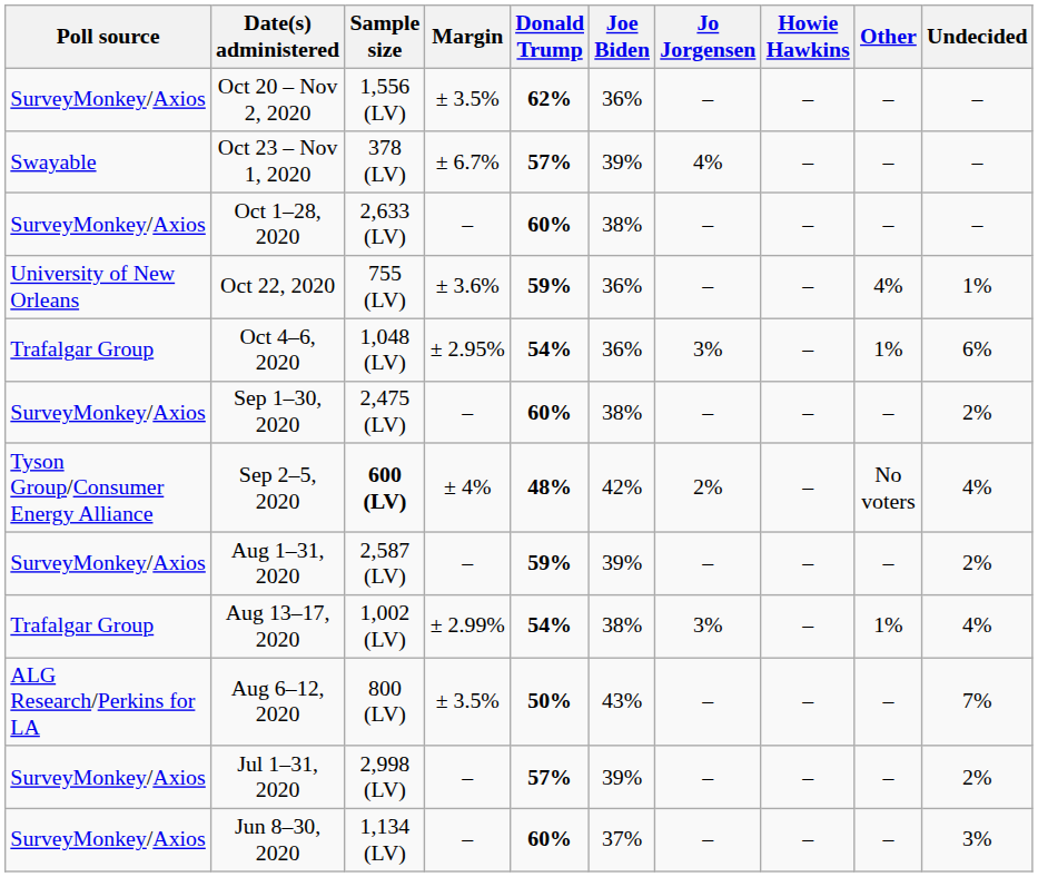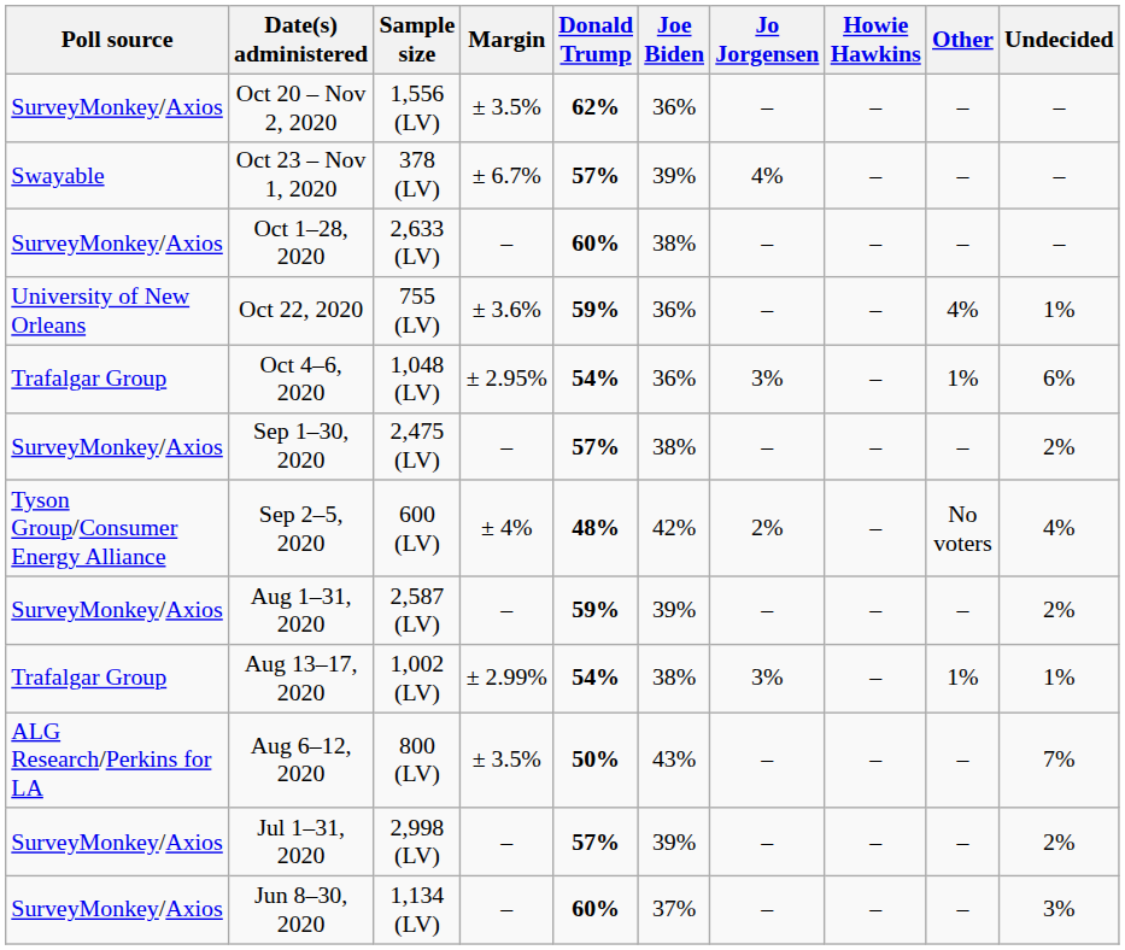Sep 1–30, 2020 | Donald Trump: 60% -> 57%
Sep 2–5, 2020 | Sample size: bold -> normal
Aug 13–17, 2020 | Undecided: 4% -> 1%
